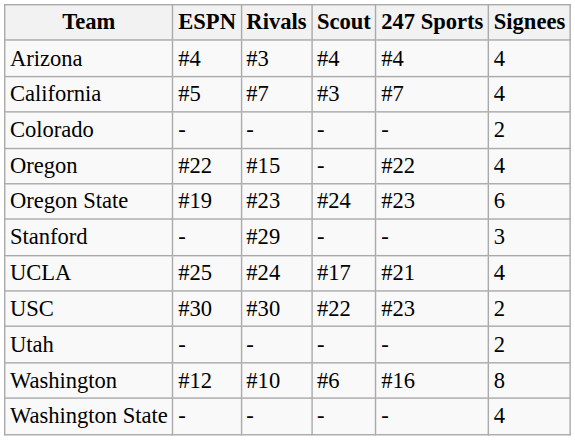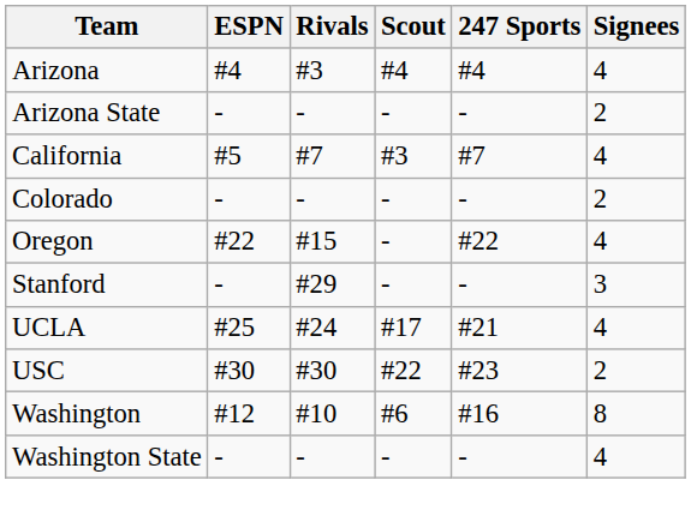+ row: Arizona State | - | - | - | - | 2
- row: Oregon State | #19 | #23 | #24 | #23 | 6
- row: Utah | - | - | - | - | 2
